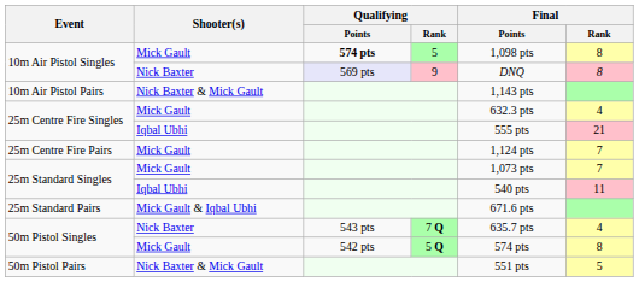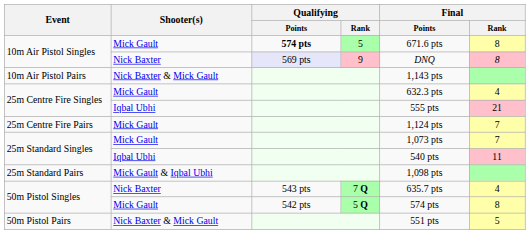10m Air Pistol Singles / Mick Gault | Final / Points: 1,098 pts -> 671.6 pts
25m Standard Pairs | Final / Points: 671.6 pts -> 1,098 pts
